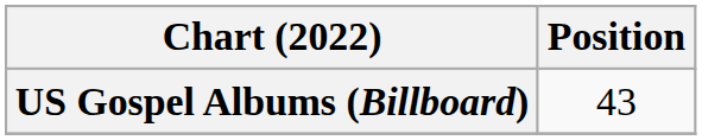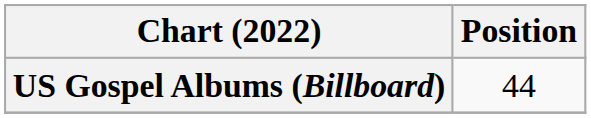US Gospel Albums (Billboard) | Position: 43 -> 44
